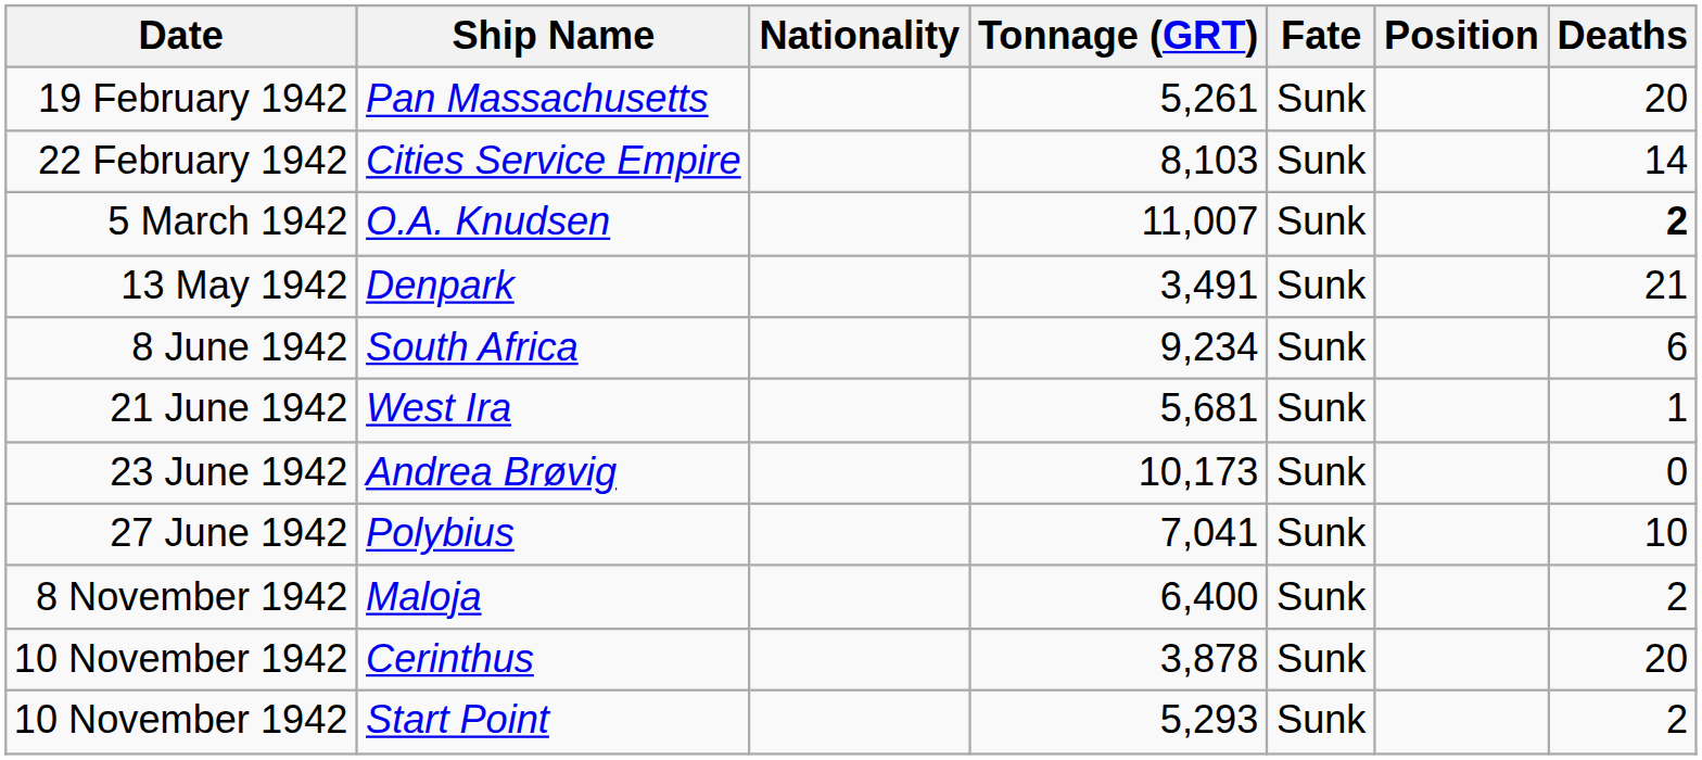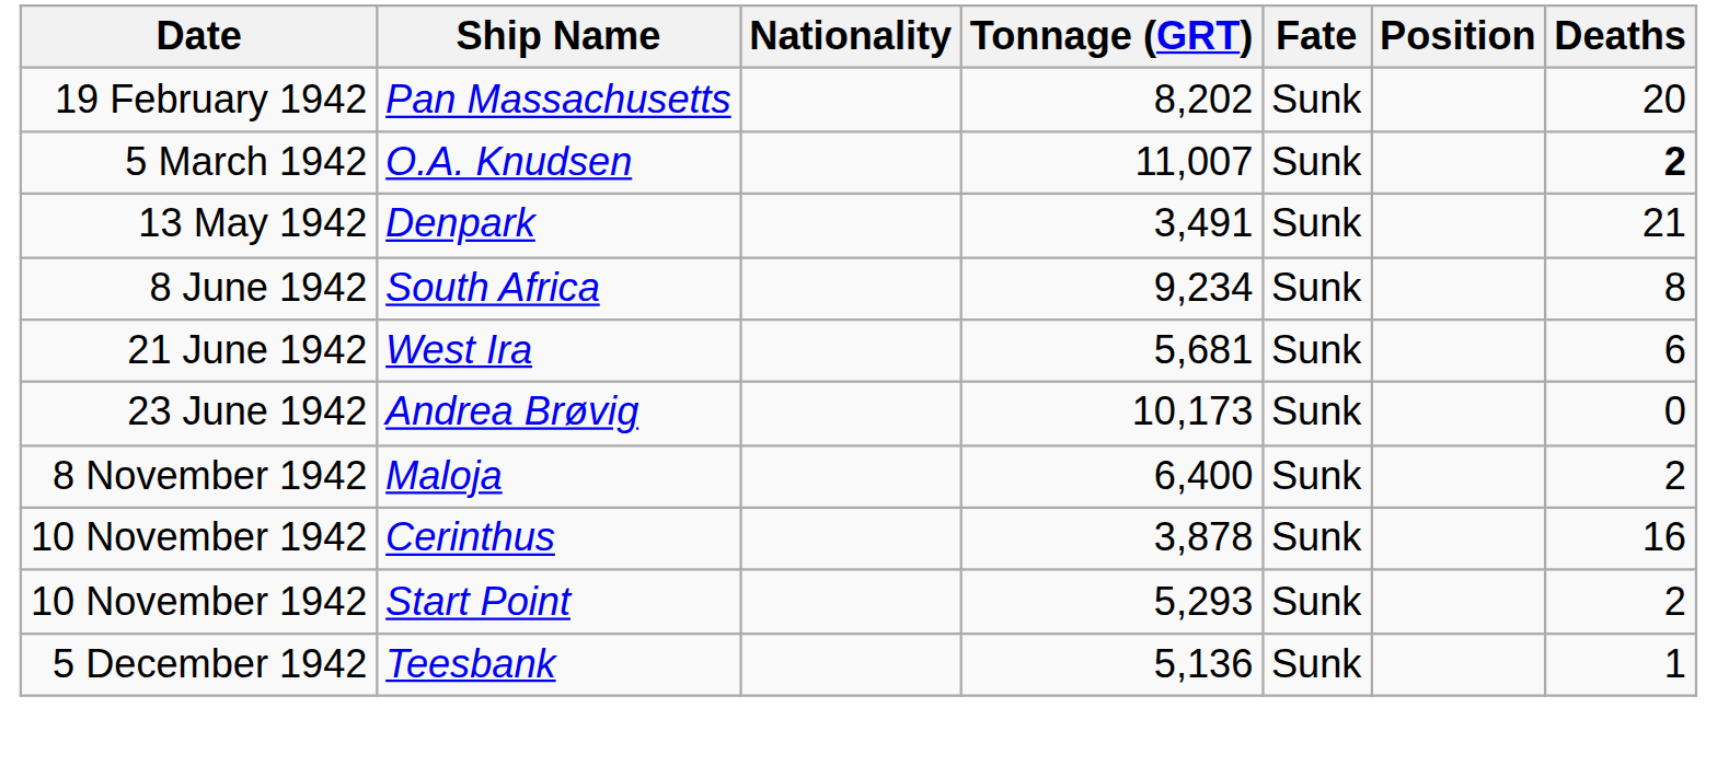Pan Massachusetts | Tonnage (GRT): 5,261 -> 8,202
- row: 22 February 1942 | Cities Service Empire | 8,103 | Sunk | 14
South Africa | Deaths: 6 -> 8
West Ira | Deaths: 1 -> 6
- row: 27 June 1942 | Polybius | 7,041 | Sunk | 10
Cerinthus | Deaths: 20 -> 16
+ row: 5 December 1942 | Teesbank | 5,136 | Sunk | 1
